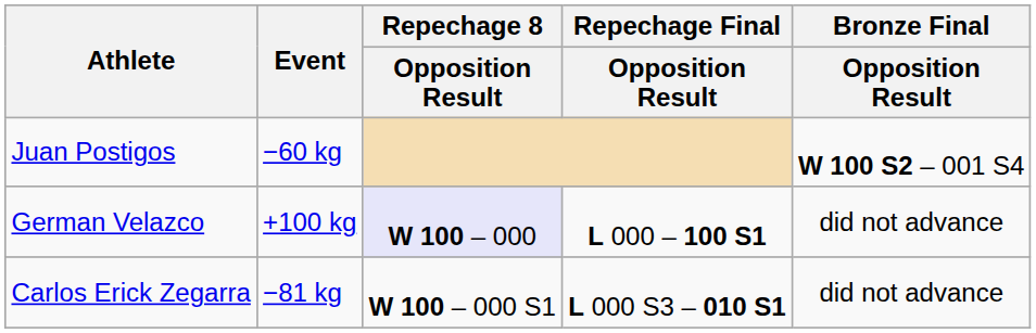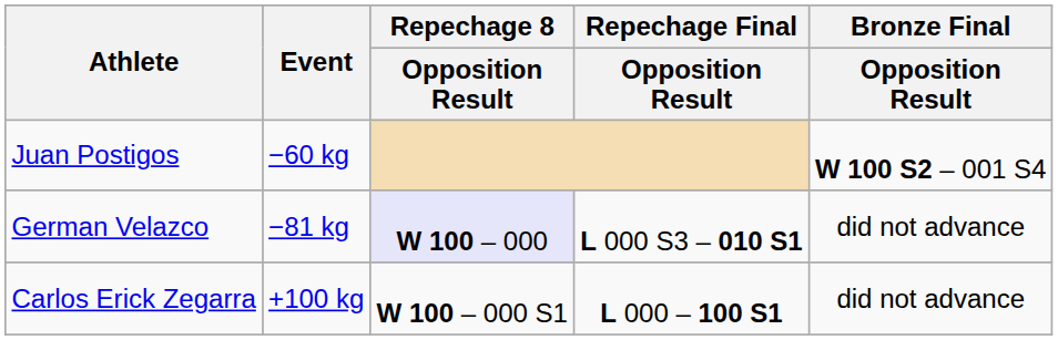German Velazco | Event: +100 kg -> −81 kg
German Velazco | Repechage Final / Opposition Result: L 000 – 100 S1 -> L 000 S3 – 010 S1
Carlos Erick Zegarra | Event: −81 kg -> +100 kg
Carlos Erick Zegarra | Repechage Final / Opposition Result: L 000 S3 – 010 S1 -> L 000 – 100 S1
